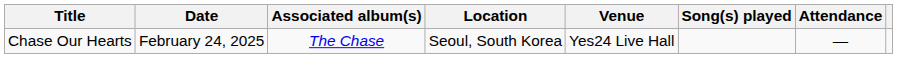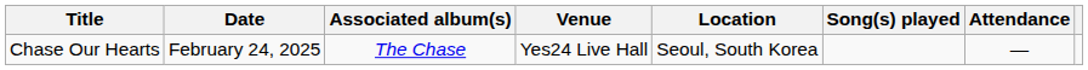columns swapped: Location <-> Venue
